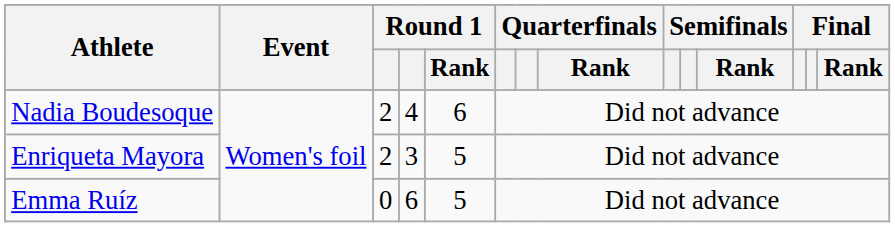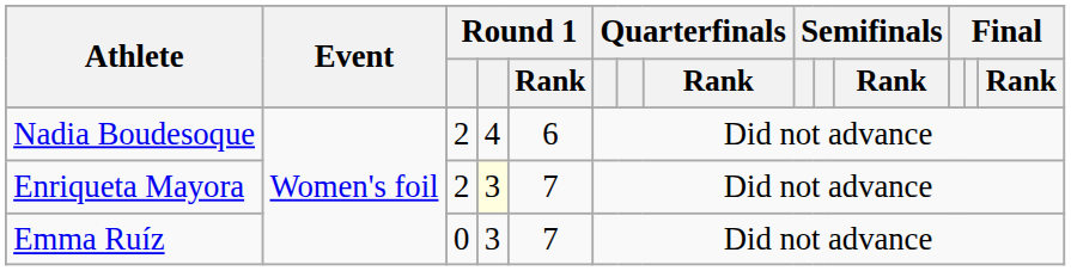Enriqueta Mayora | column 4: no background -> lightyellow background
Enriqueta Mayora | Round 1 / Rank: 5 -> 7
Emma Ruíz | column 4: 6 -> 3
Emma Ruíz | Round 1 / Rank: 5 -> 7
